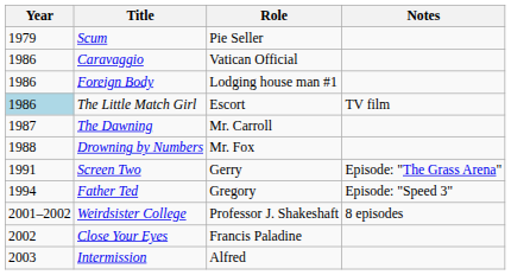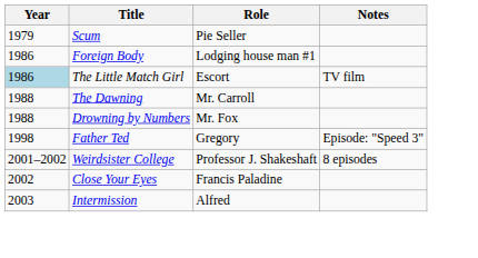- row: 1986 | Caravaggio | Vatican Official
The Dawning | Year: 1987 -> 1988
- row: 1991 | Screen Two | Gerry | Episode: "The Grass Arena"
Father Ted | Year: 1994 -> 1998
